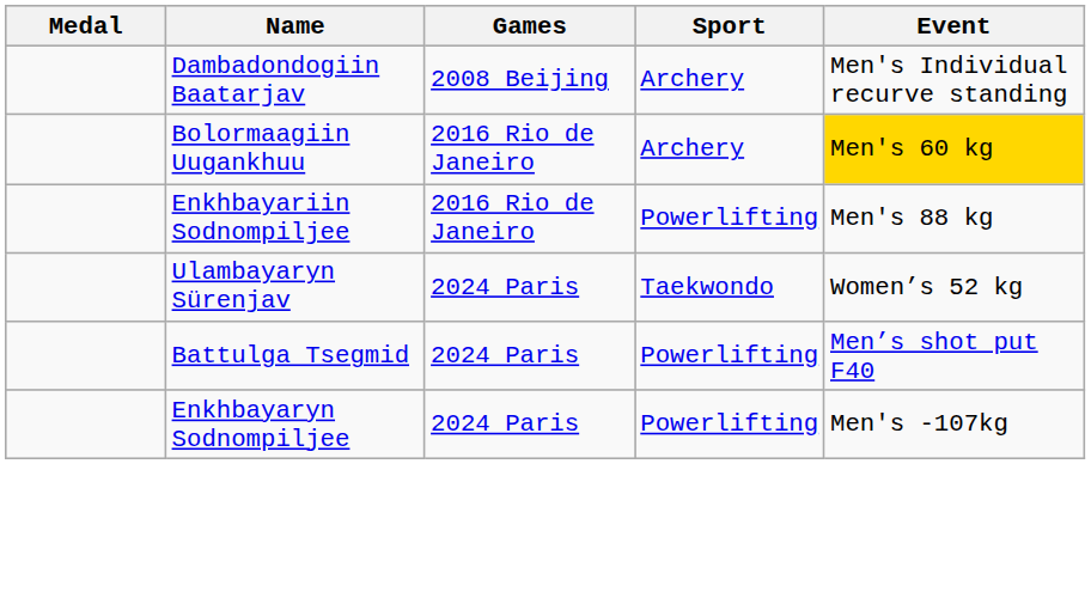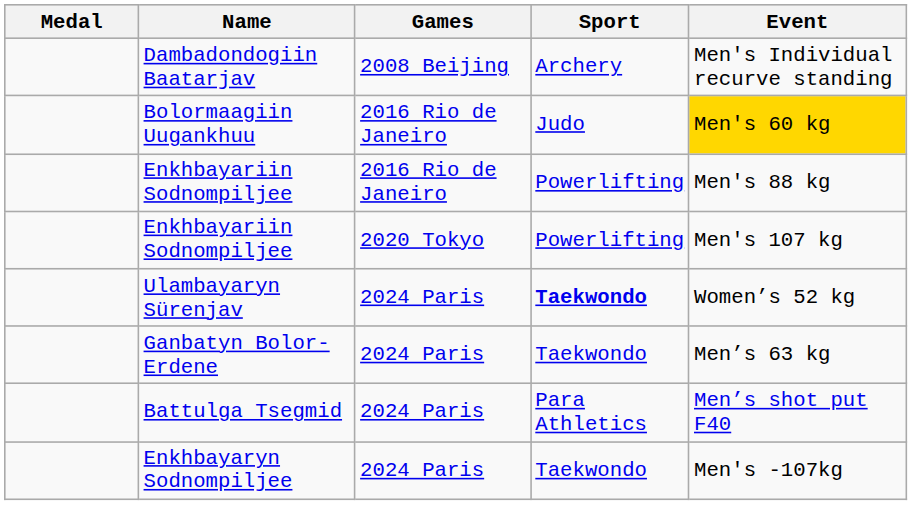Bolormaagiin Uugankhuu | Sport: Archery -> Judo
+ row: Enkhbayariin Sodnompiljee | 2020 Tokyo | Powerlifting | Men's 107 kg
Ulambayaryn Sürenjav | Sport: normal -> bold
+ row: Ganbatyn Bolor-Erdene | 2024 Paris | Taekwondo | Men’s 63 kg
Battulga Tsegmid | Sport: Powerlifting -> Para Athletics
Enkhbayaryn Sodnompiljee | Sport: Powerlifting -> Taekwondo
